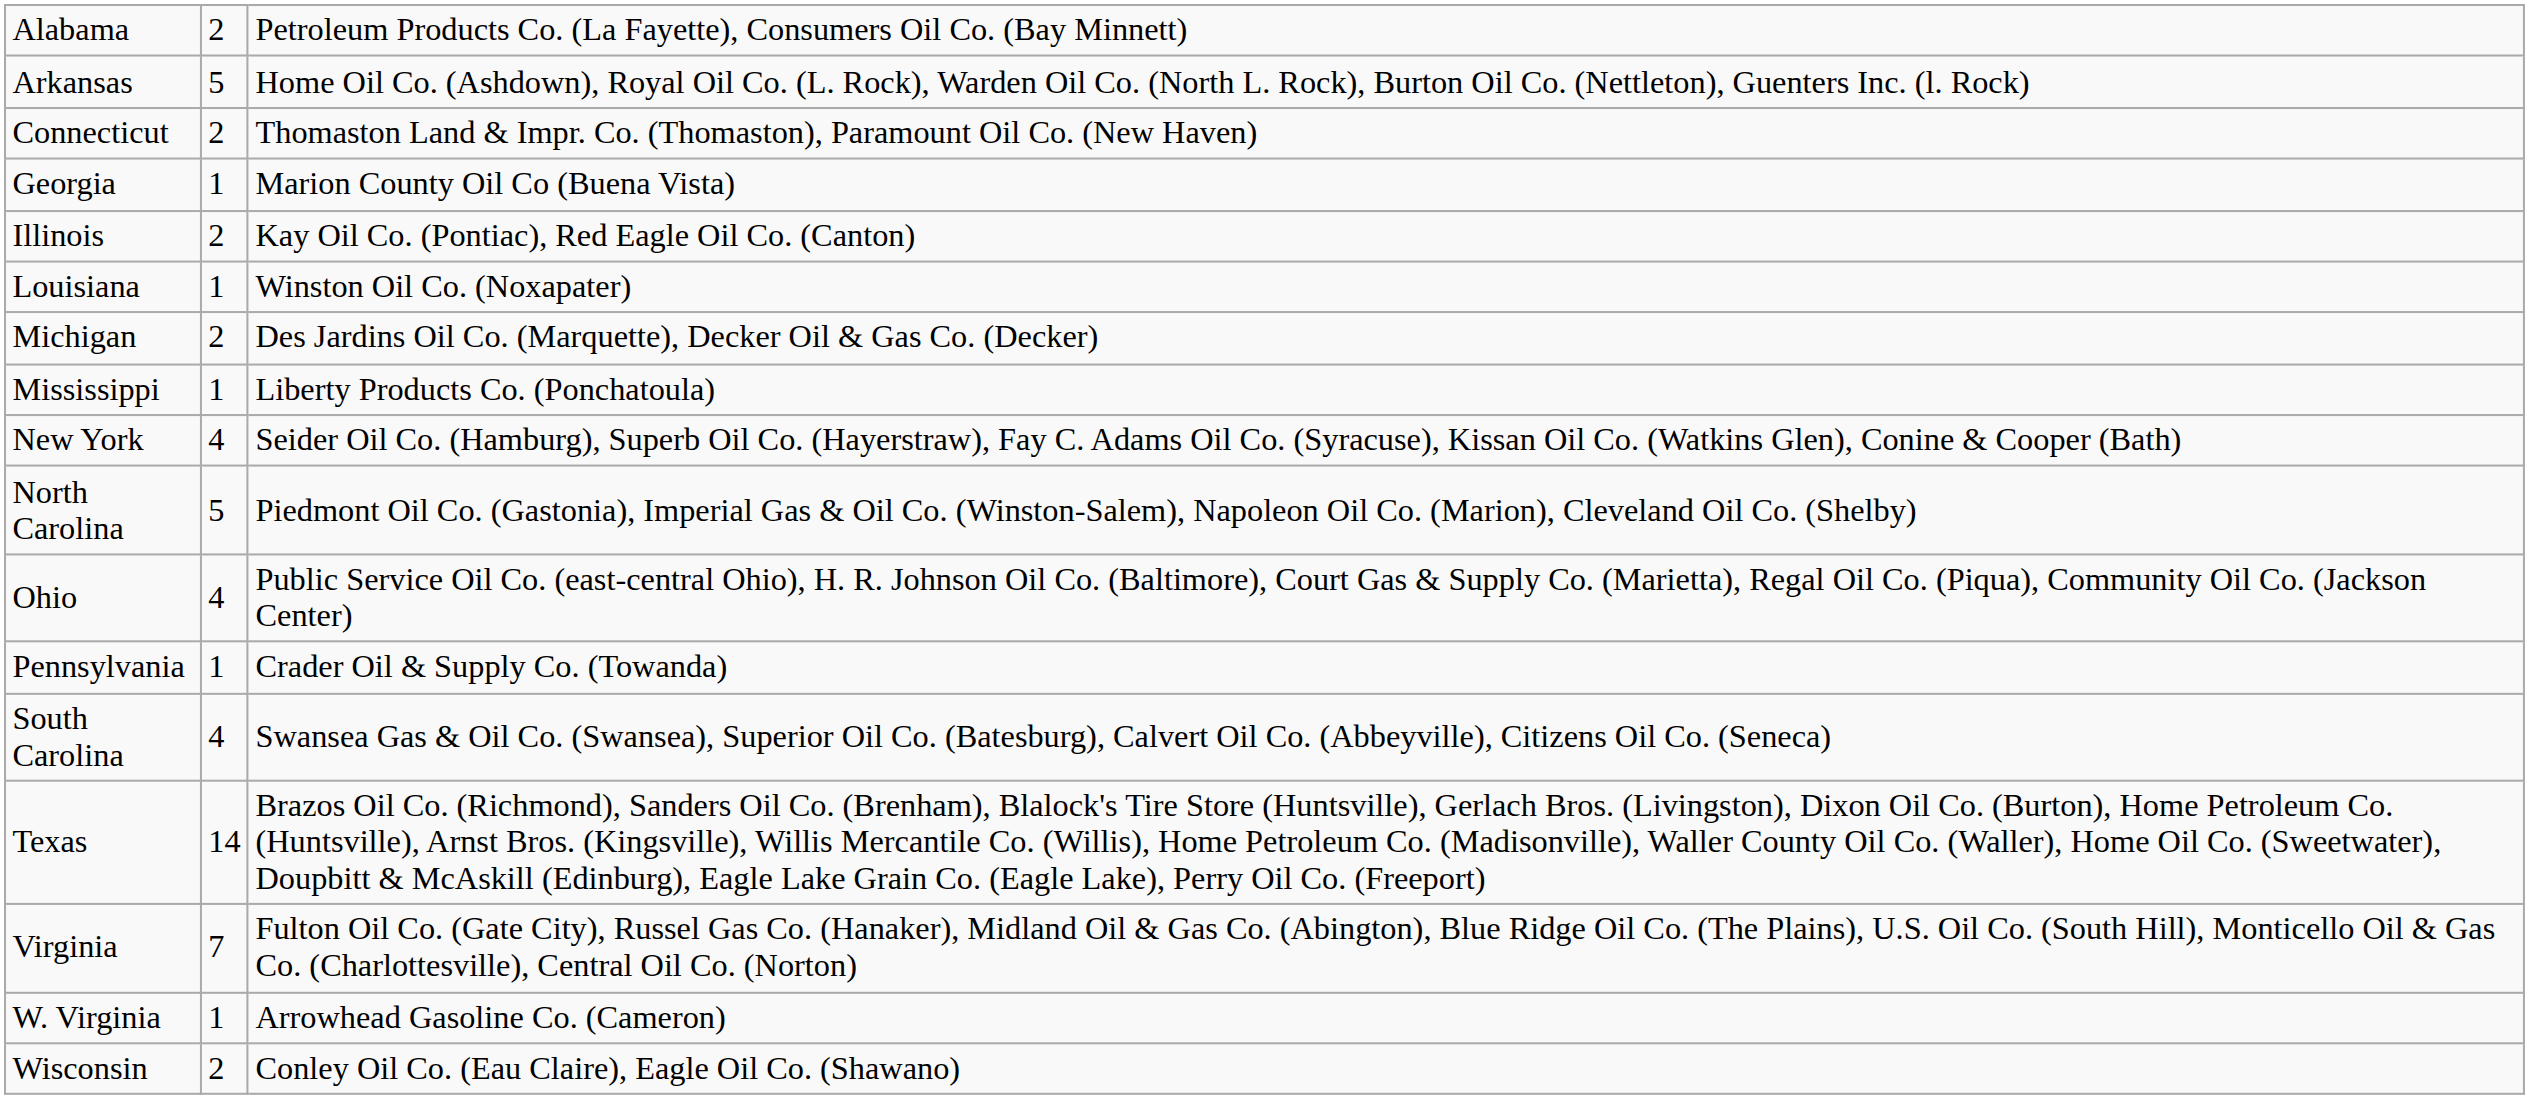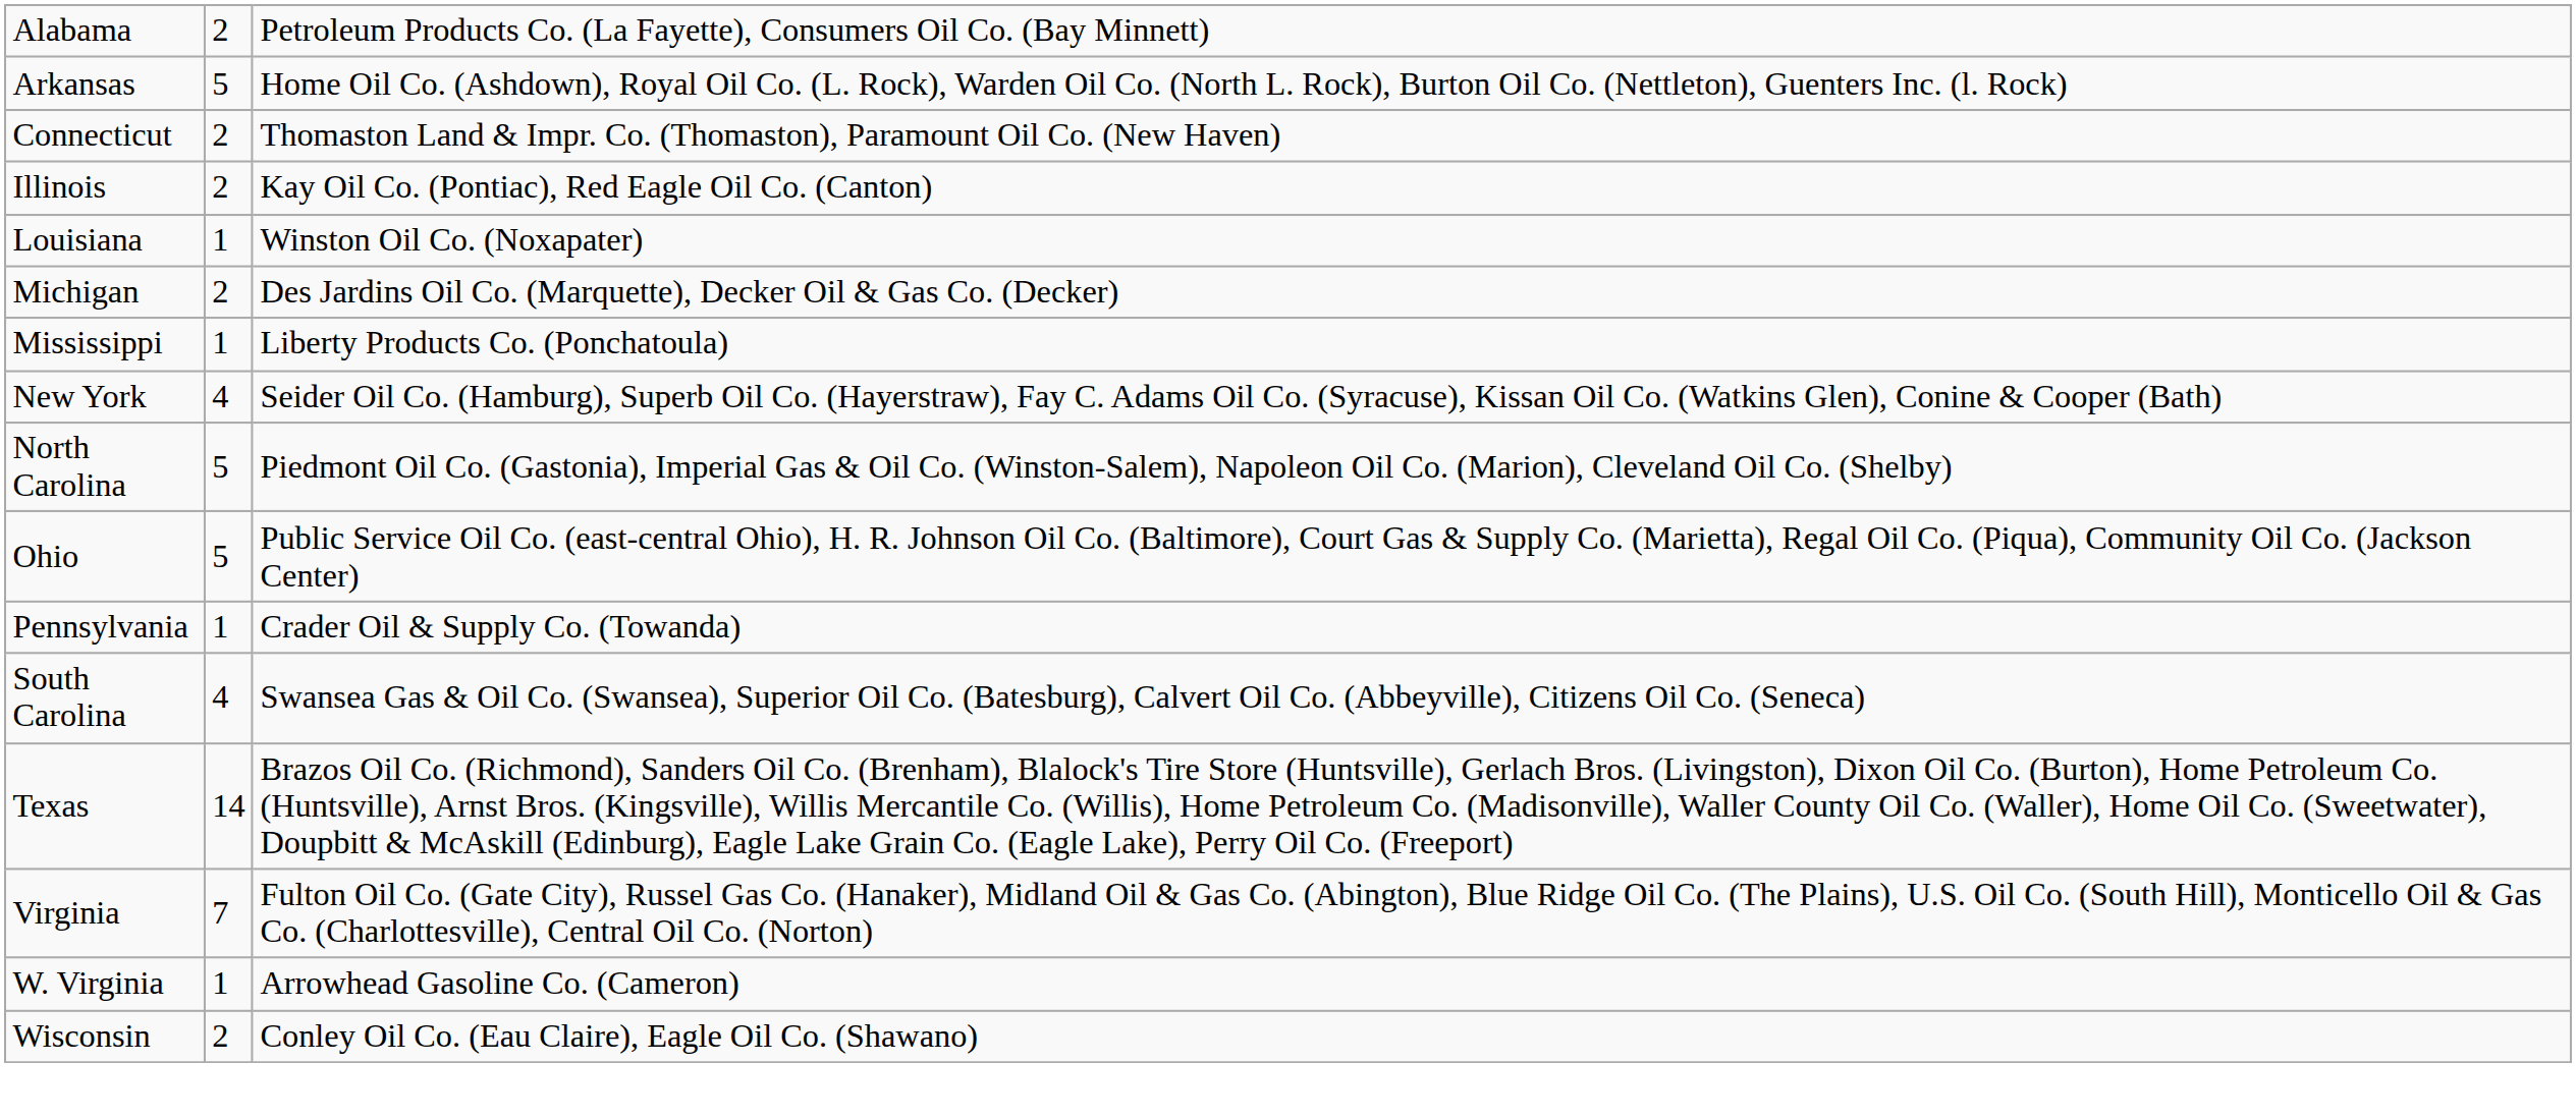- row: Georgia | 1 | Marion County Oil Co (Buena Vista)
Ohio | column 2: 4 -> 5
